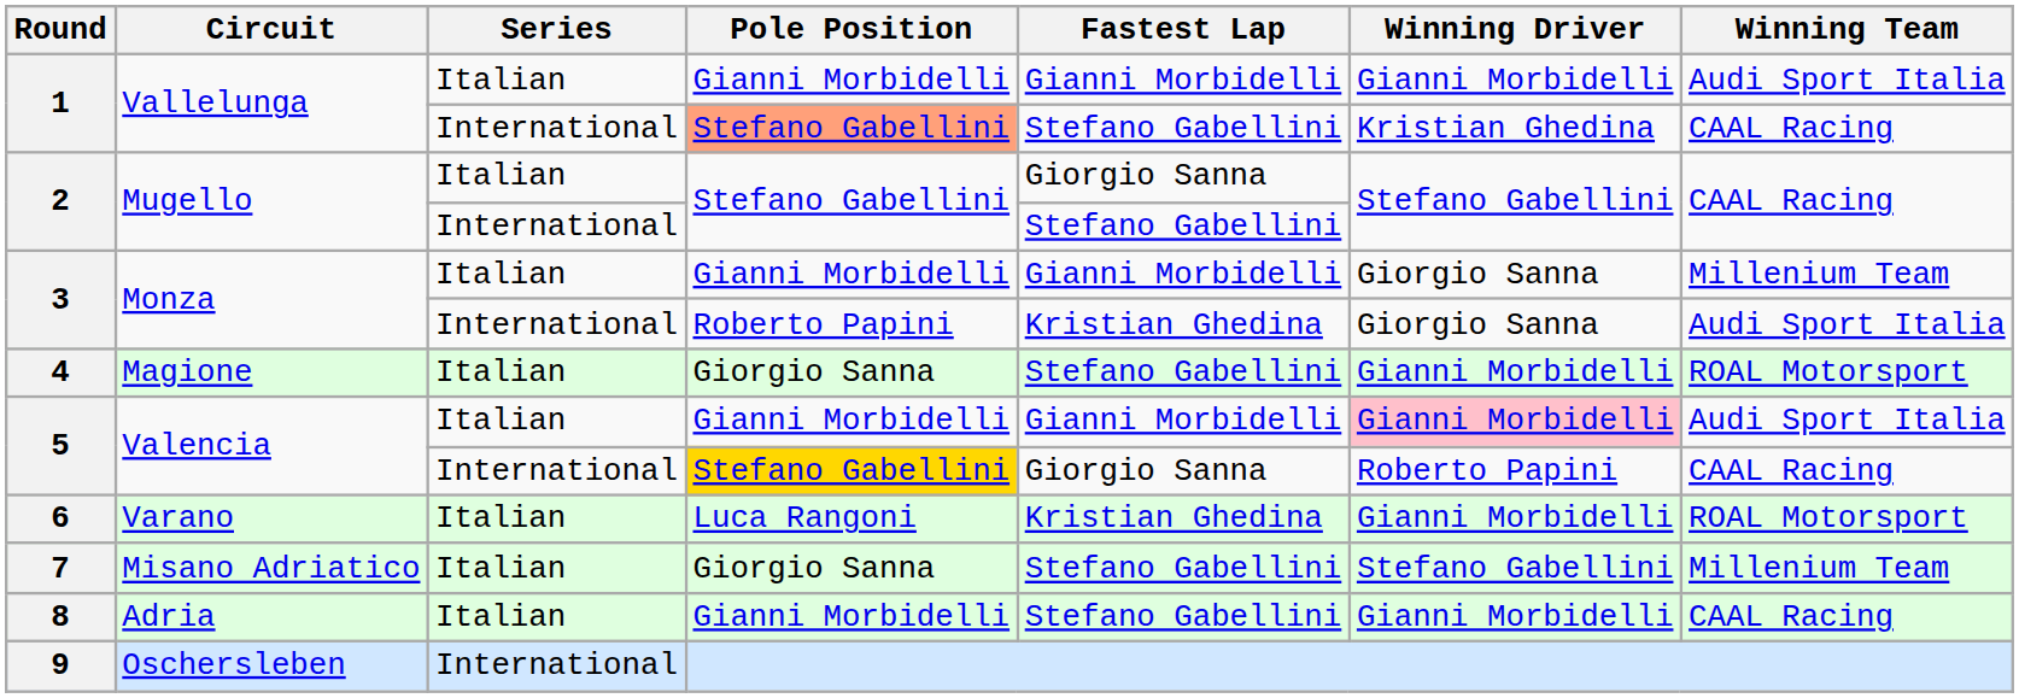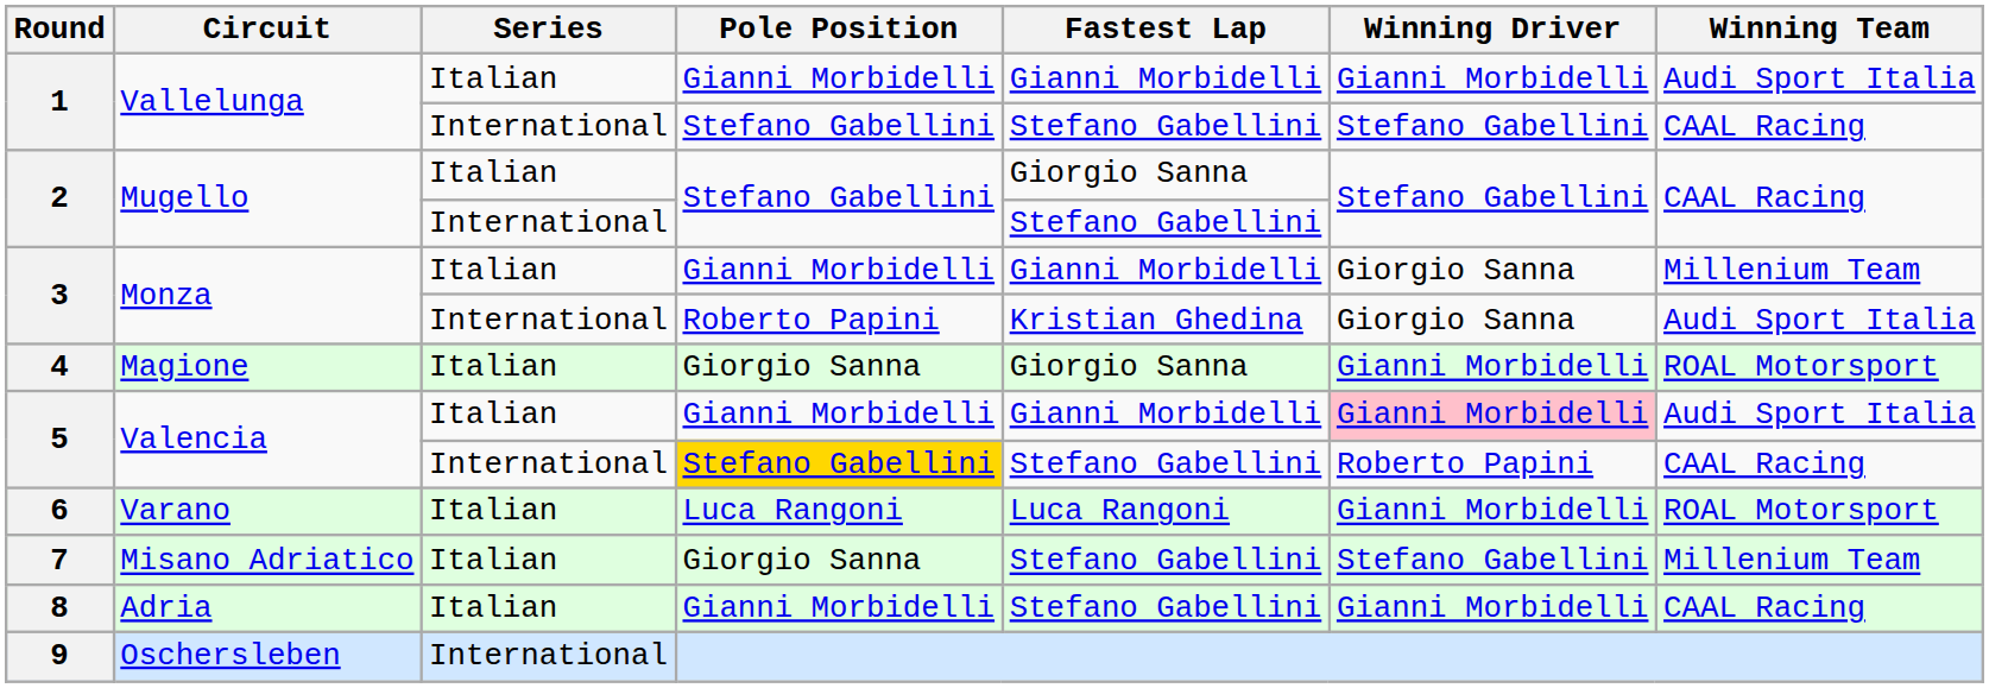1 / International | Pole Position: lightsalmon background -> no background
1 / International | Winning Driver: Kristian Ghedina -> Stefano Gabellini
4 | Fastest Lap: Stefano Gabellini -> Giorgio Sanna
5 / International | Fastest Lap: Giorgio Sanna -> Stefano Gabellini
6 | Fastest Lap: Kristian Ghedina -> Luca Rangoni
